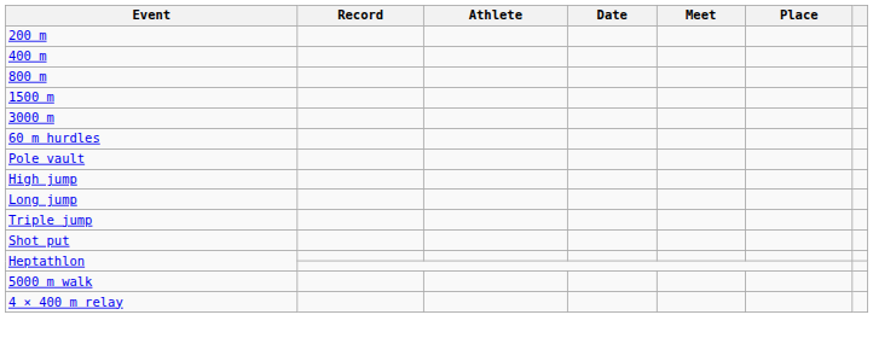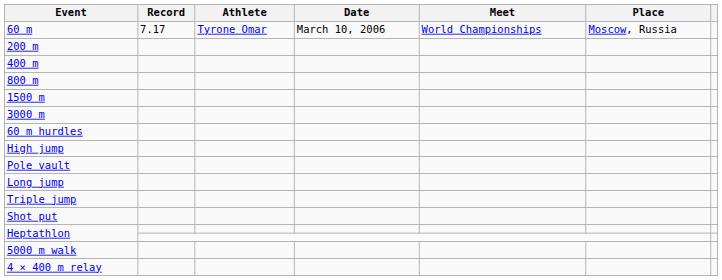+ row: 60 m | 7.17 | Tyrone Omar | March 10, 2006 | World Championships | Moscow, Russia
rows swapped: High jump <-> Pole vault
